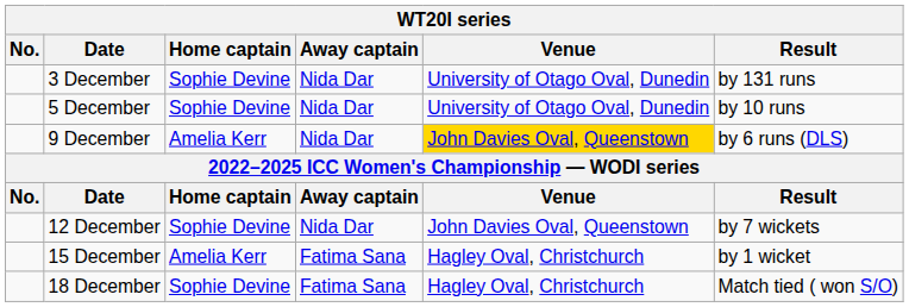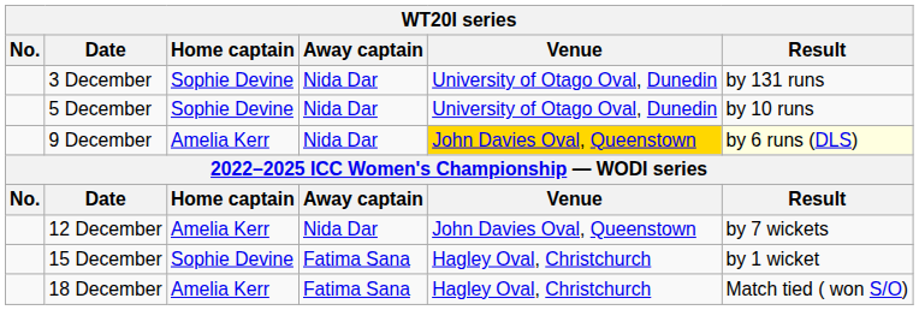9 December | Result: no background -> lightyellow background
12 December | Home captain: Sophie Devine -> Amelia Kerr
15 December | Home captain: Amelia Kerr -> Sophie Devine
18 December | Home captain: Sophie Devine -> Amelia Kerr
